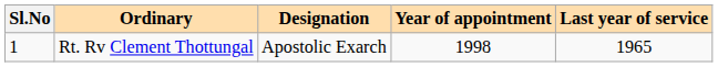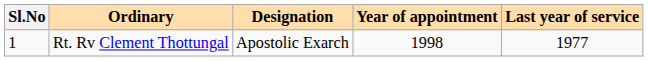Rt. Rv Clement Thottungal | Last year of service: 1965 -> 1977
